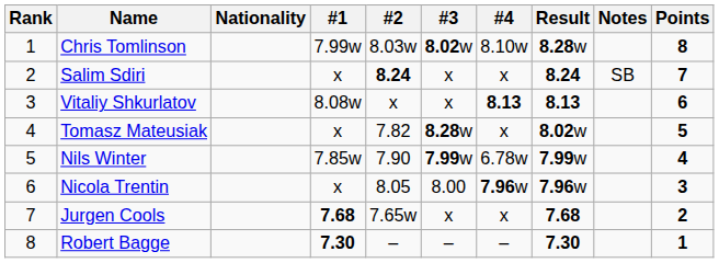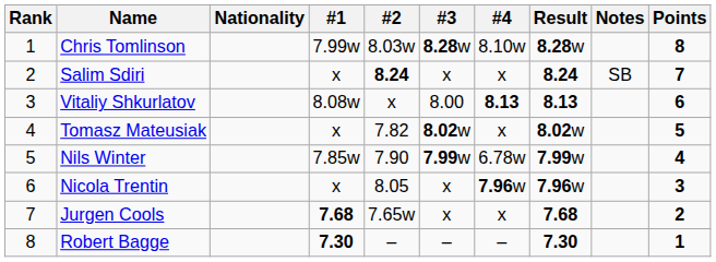Chris Tomlinson | #3: 8.02w -> 8.28w
Vitaliy Shkurlatov | #3: x -> 8.00
Tomasz Mateusiak | #3: 8.28w -> 8.02w
Nicola Trentin | #3: 8.00 -> x
